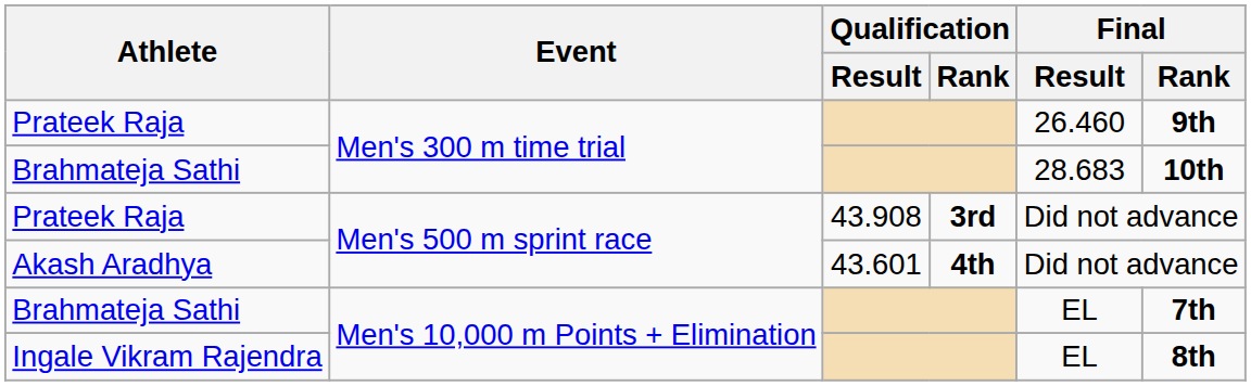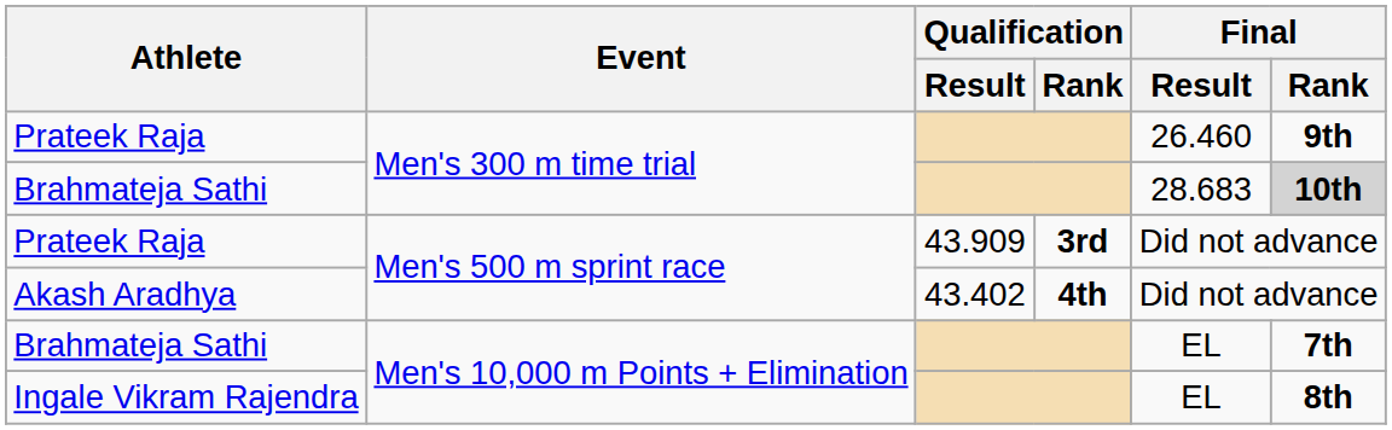Brahmateja Sathi / Men's 300 m time trial | Final / Rank: no background -> lightgrey background
Prateek Raja / Men's 500 m sprint race | Qualification / Result: 43.908 -> 43.909
Akash Aradhya | Qualification / Result: 43.601 -> 43.402
